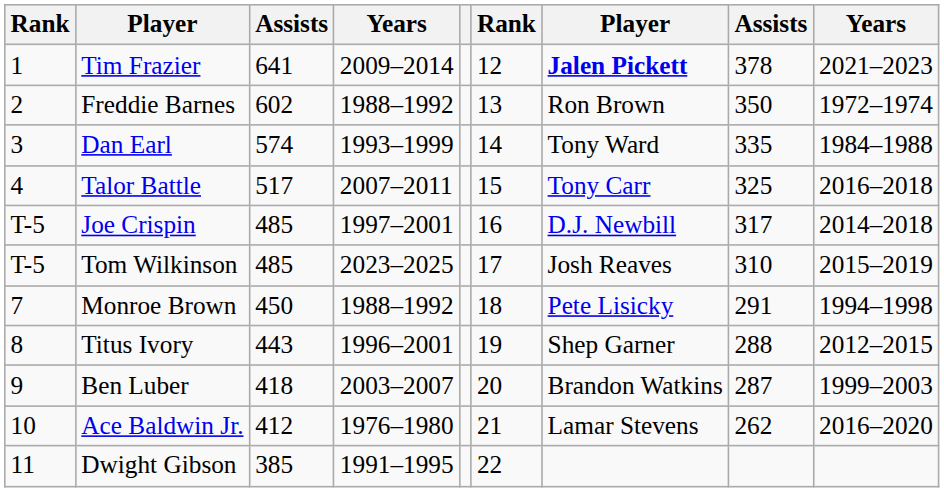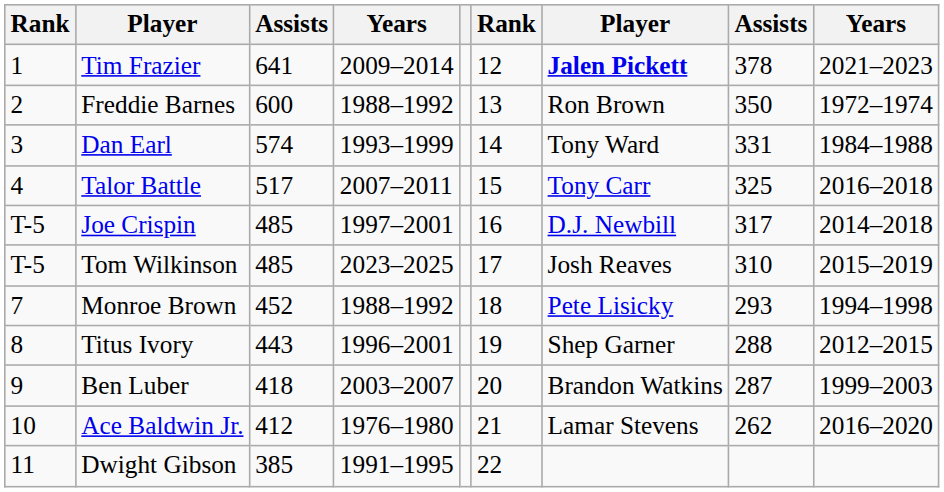Freddie Barnes | column 3: 602 -> 600
Dan Earl | column 8: 335 -> 331
Monroe Brown | column 3: 450 -> 452
Monroe Brown | column 8: 291 -> 293
